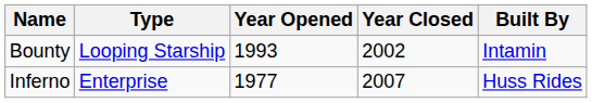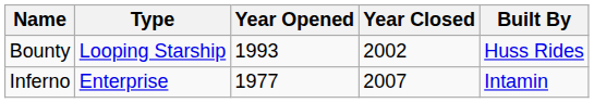Bounty | Built By: Intamin -> Huss Rides
Inferno | Built By: Huss Rides -> Intamin
